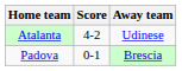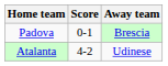rows swapped: Atalanta <-> Padova
